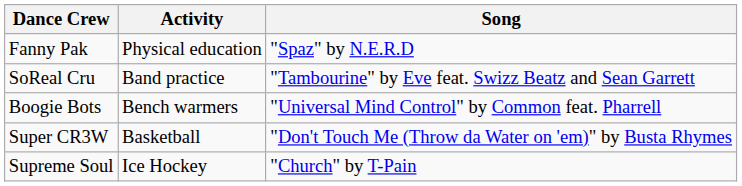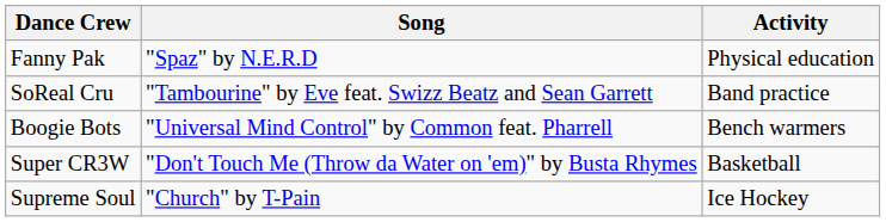columns swapped: Song <-> Activity
